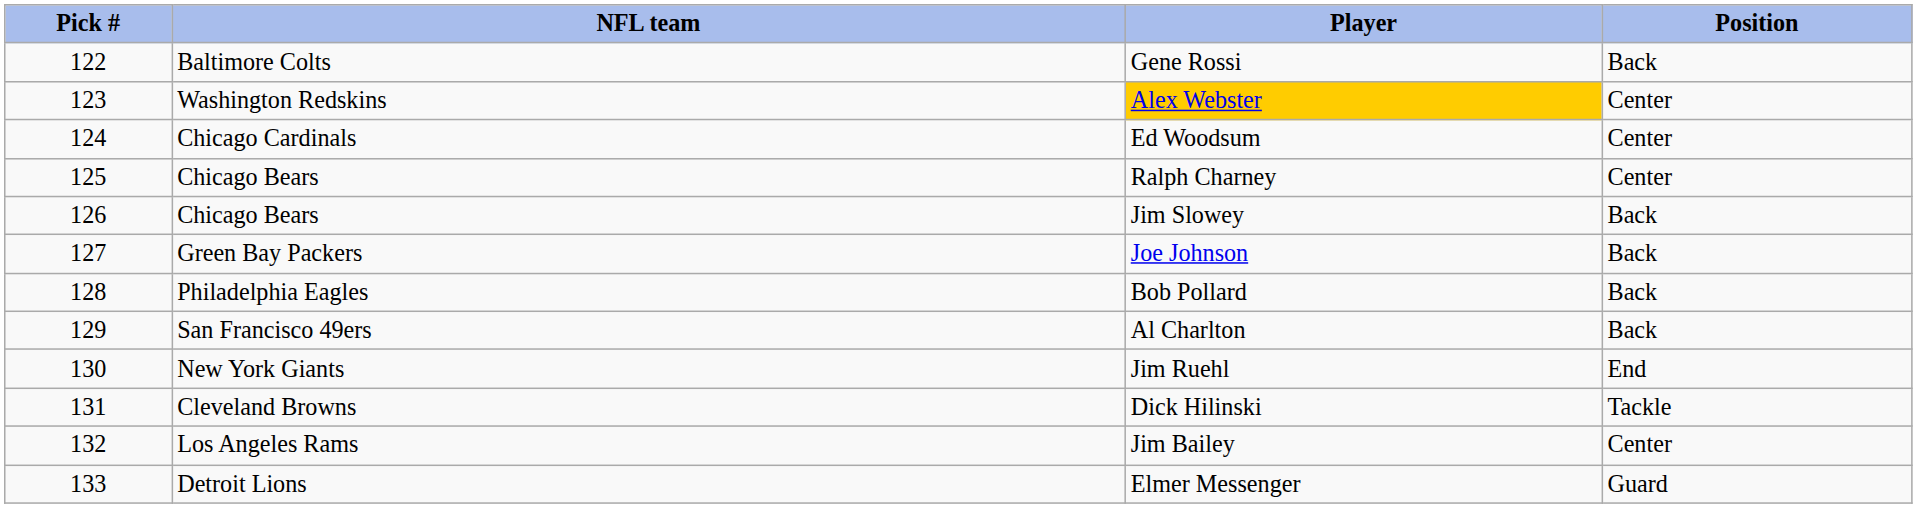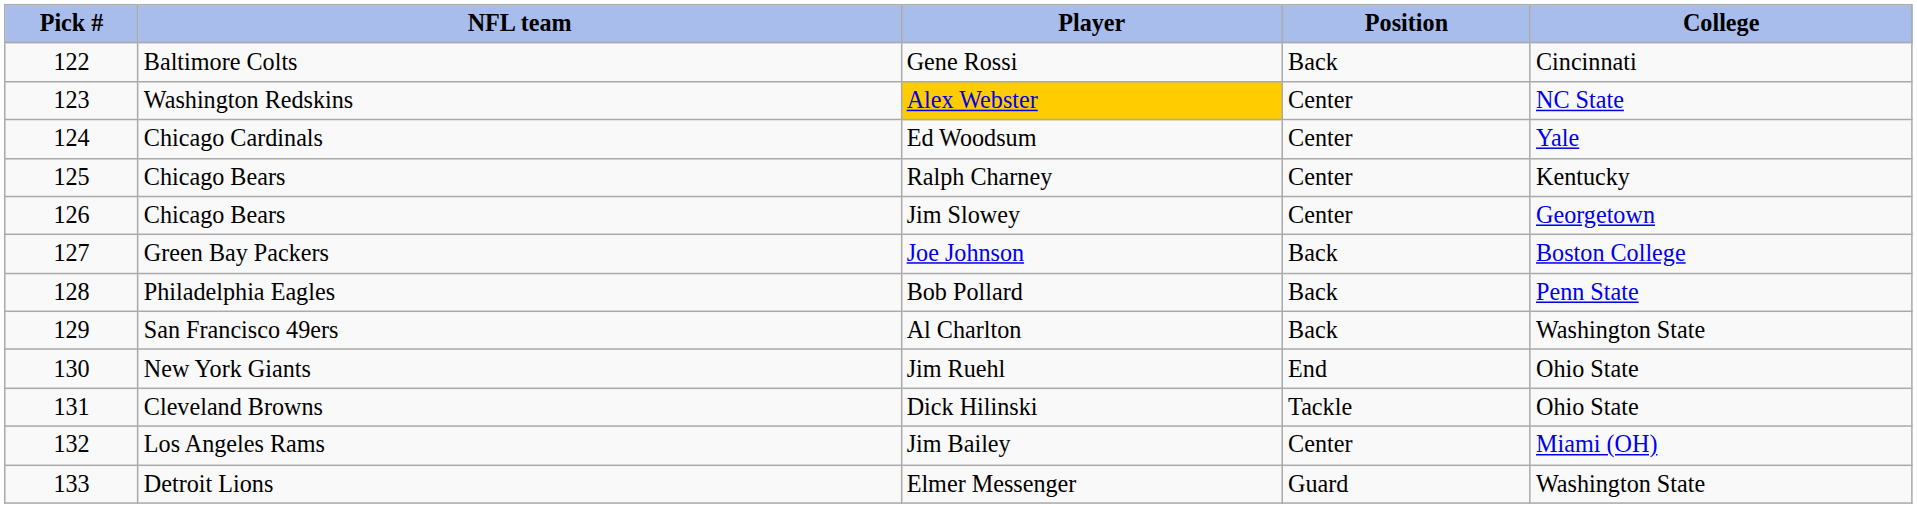+ column: College | Cincinnati | NC State | Yale | Kentucky | Georgetown | Boston College | Penn State | Washington State | Ohio State | Ohio State | Miami (OH) | Washington State
Jim Slowey | Position: Back -> Center
